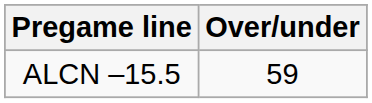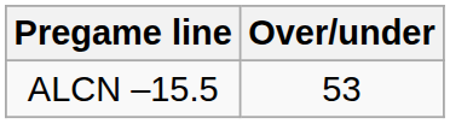ALCN –15.5 | Over/under: 59 -> 53
